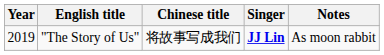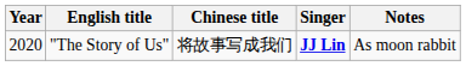"The Story of Us" | Year: 2019 -> 2020
